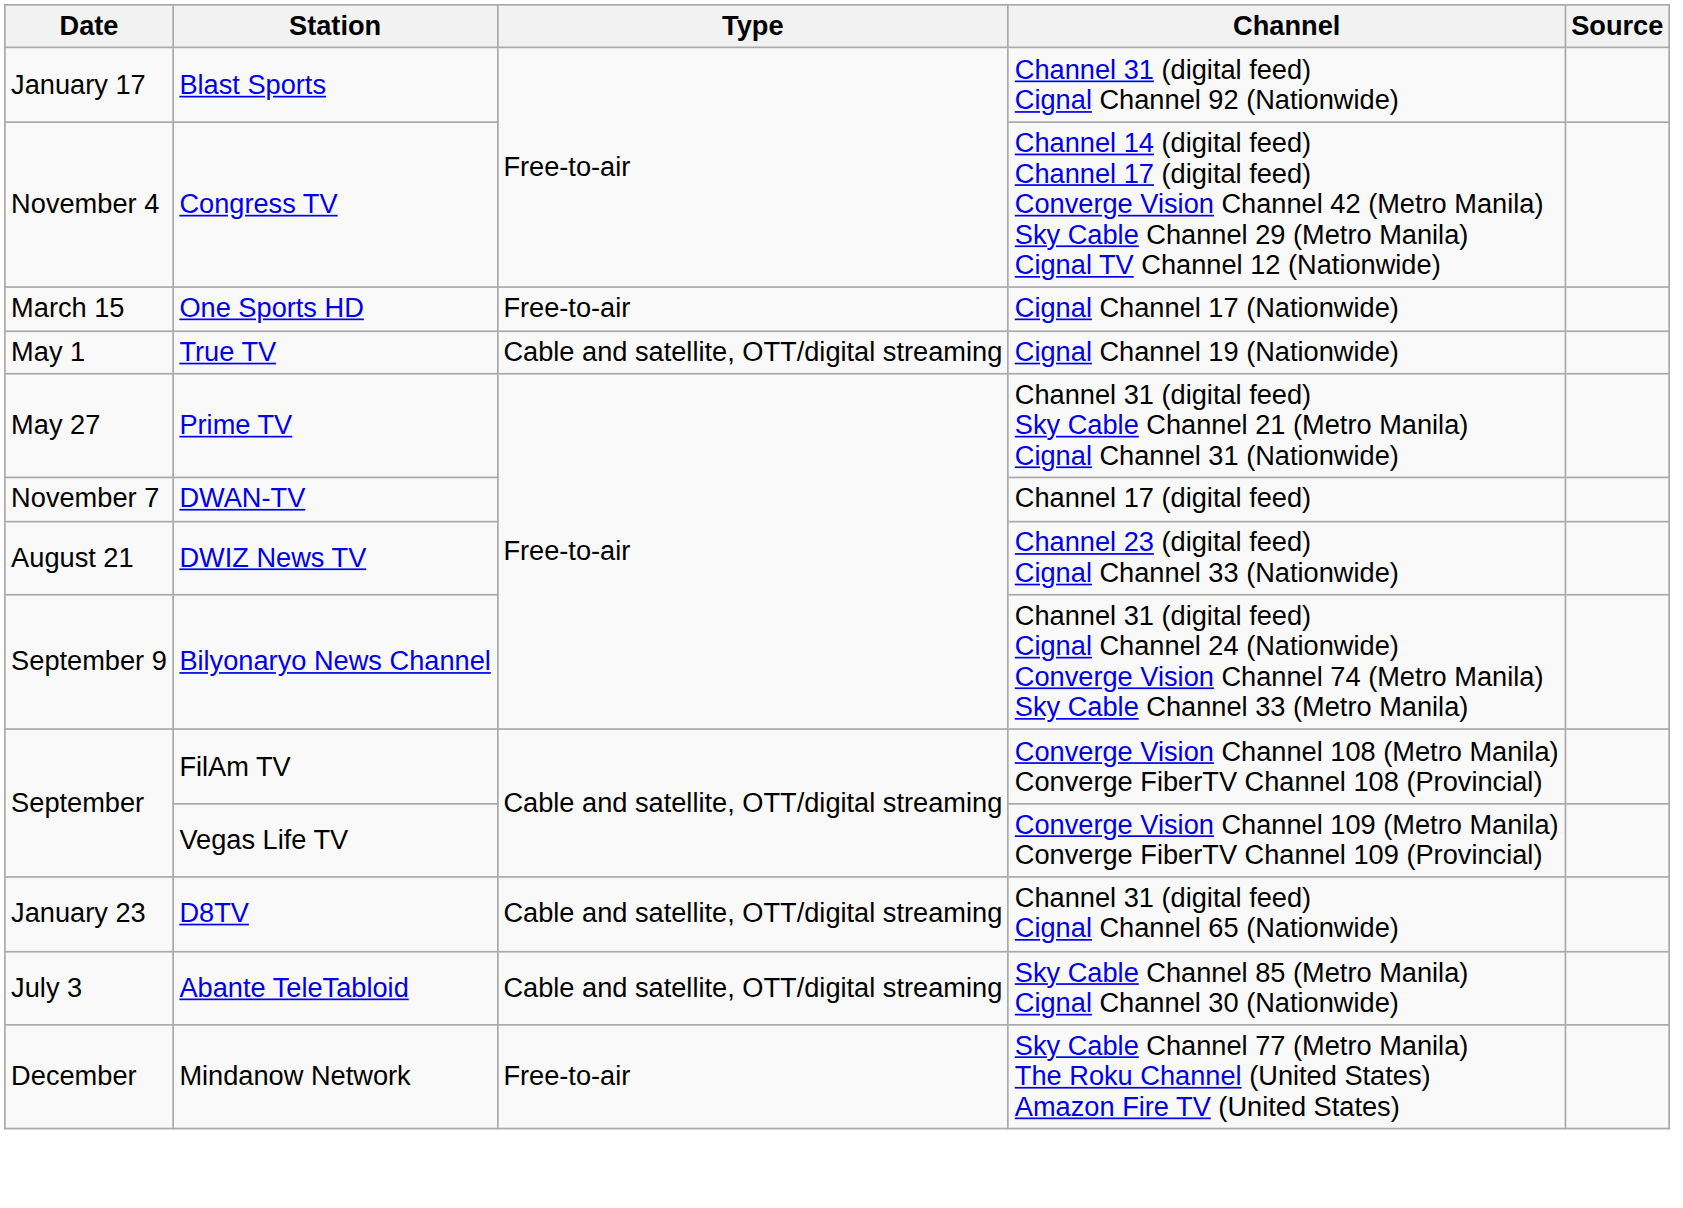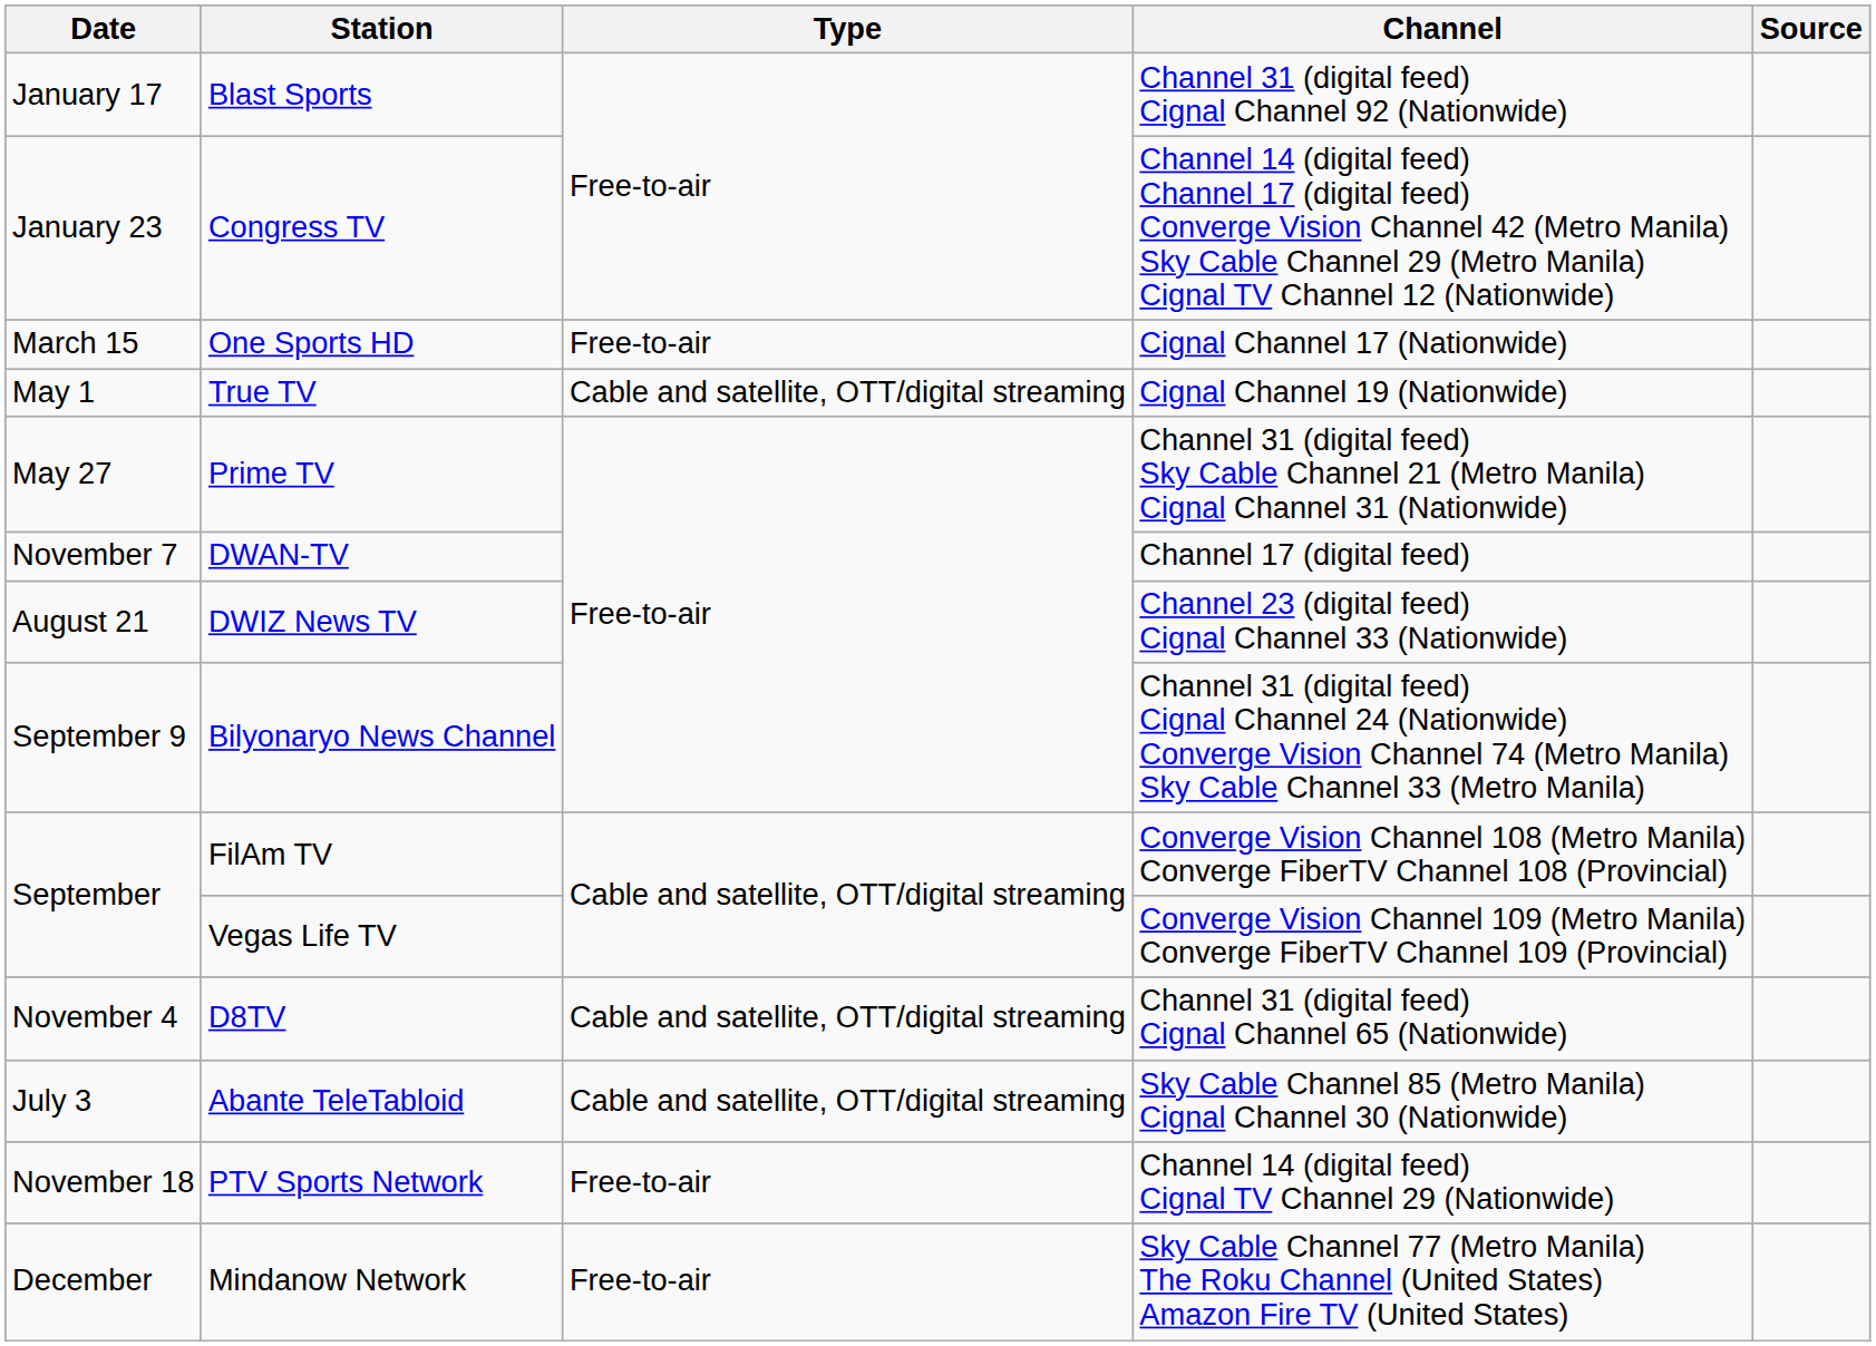Congress TV | Date: November 4 -> January 23
D8TV | Date: January 23 -> November 4
+ row: November 18 | PTV Sports Network | Free-to-air | Channel 14 (digital feed) Cignal TV Channel 29 (Nationwide)
